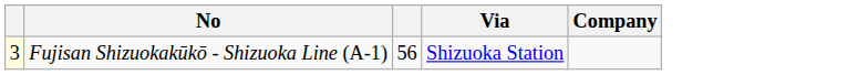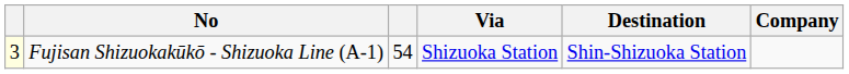+ column: Destination | Shin-Shizuoka Station
Fujisan Shizuokakūkō - Shizuoka Line (A-1) | column 3: 56 -> 54
